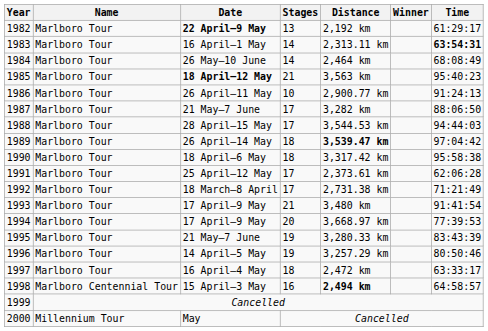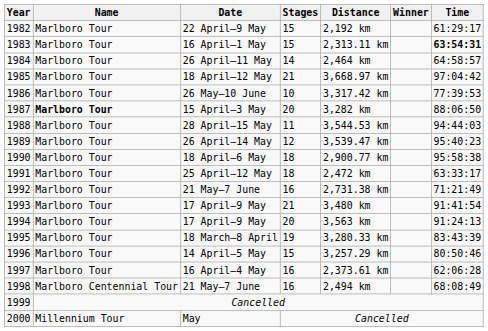1982 | Date: bold -> normal
1982 | Stages: 13 -> 15
1983 | Stages: 14 -> 15
1984 | Date: 26 May–10 June -> 26 April–11 May
1984 | Time: 68:08:49 -> 64:58:57
1985 | Date: bold -> normal
1985 | Distance: 3,563 km -> 3,668.97 km
1985 | Time: 95:40:23 -> 97:04:42
1986 | Date: 26 April–11 May -> 26 May–10 June
1986 | Distance: 2,900.77 km -> 3,317.42 km
1986 | Time: 91:24:13 -> 77:39:53
1987 | Name: normal -> bold
1987 | Date: 21 May–7 June -> 15 April–3 May
1987 | Stages: 17 -> 20
1988 | Stages: 17 -> 11
1989 | Stages: 18 -> 12
1989 | Distance: bold -> normal
1989 | Time: 97:04:42 -> 95:40:23
1990 | Distance: 3,317.42 km -> 2,900.77 km
1991 | Stages: 17 -> 18
1991 | Distance: 2,373.61 km -> 2,472 km
1991 | Time: 62:06:28 -> 63:33:17
1992 | Date: 18 March–8 April -> 21 May–7 June
1992 | Stages: 17 -> 16
1994 | Distance: 3,668.97 km -> 3,563 km
1994 | Time: 77:39:53 -> 91:24:13
1995 | Date: 21 May–7 June -> 18 March–8 April
1996 | Stages: 19 -> 15
1997 | Stages: 18 -> 16
1997 | Distance: 2,472 km -> 2,373.61 km
1997 | Time: 63:33:17 -> 62:06:28
1998 | Date: 15 April–3 May -> 21 May–7 June
1998 | Distance: bold -> normal
1998 | Time: 64:58:57 -> 68:08:49
